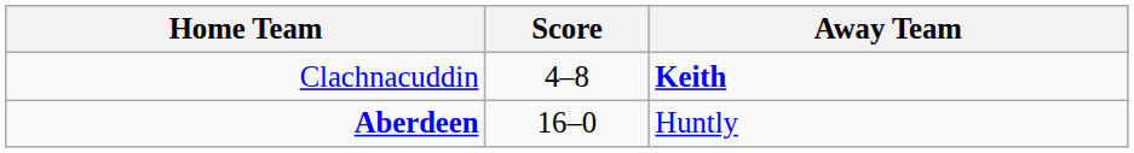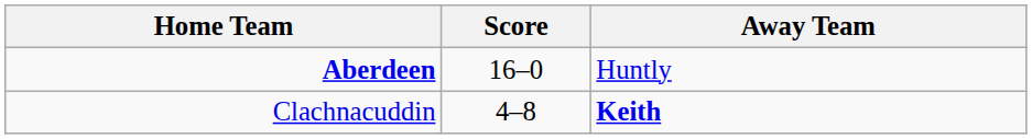rows swapped: Clachnacuddin <-> Aberdeen
